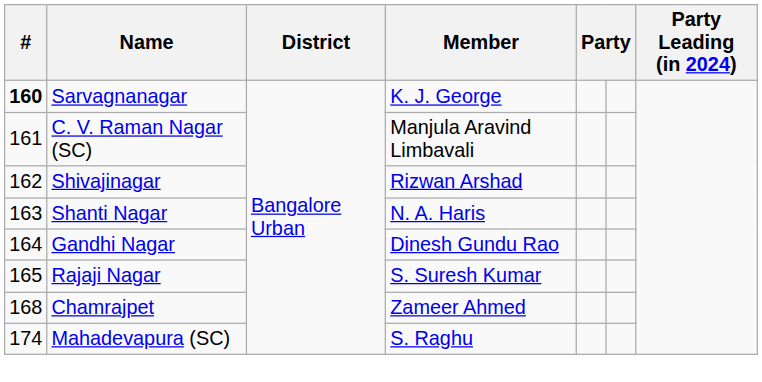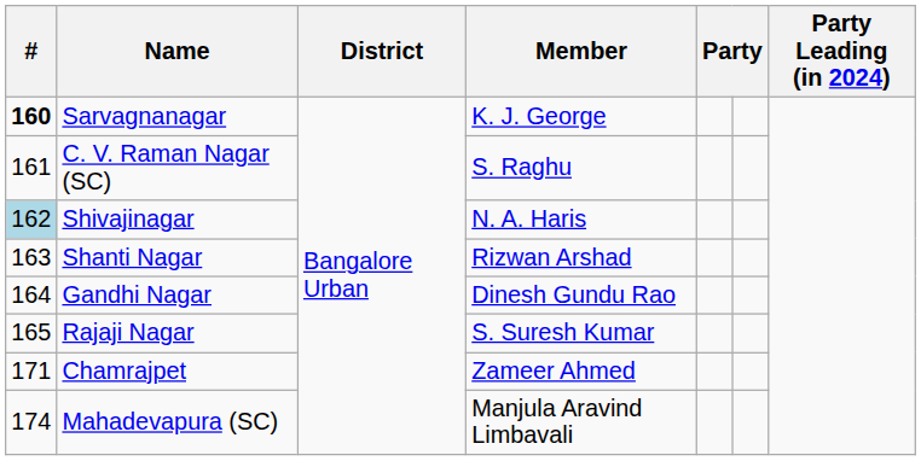C. V. Raman Nagar (SC) | Member: Manjula Aravind Limbavali -> S. Raghu
Shivajinagar | #: no background -> lightblue background
Shivajinagar | Member: Rizwan Arshad -> N. A. Haris
Shanti Nagar | Member: N. A. Haris -> Rizwan Arshad
Chamrajpet | #: 168 -> 171
Mahadevapura (SC) | Member: S. Raghu -> Manjula Aravind Limbavali
